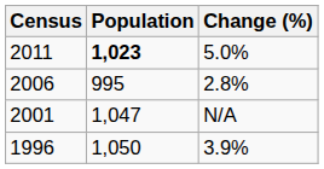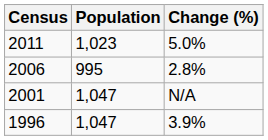2011 | Population: bold -> normal
1996 | Population: 1,050 -> 1,047
